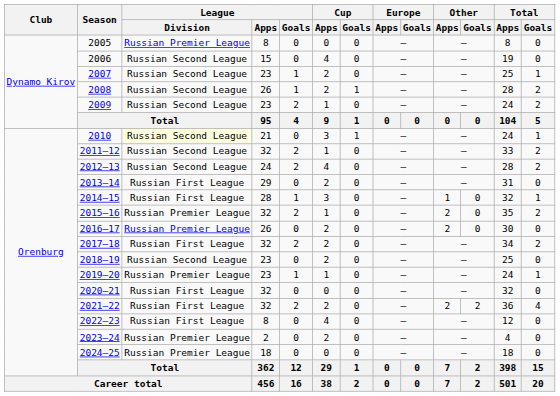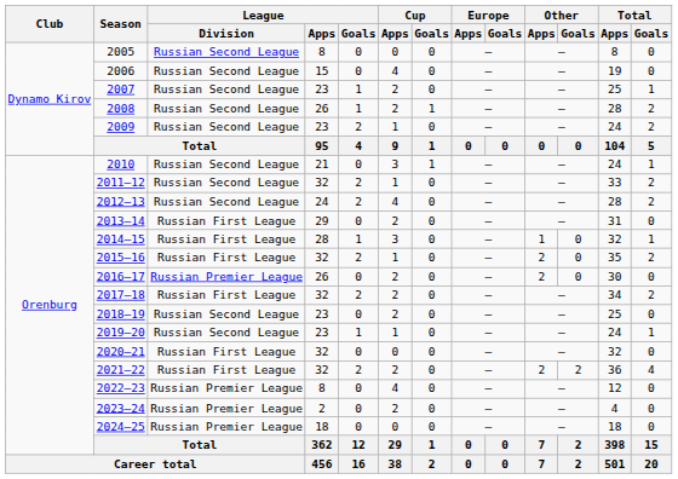2005 | League / Division: Russian Premier League -> Russian Second League
2010 | League / Division: lightyellow background -> no background
2015–16 | League / Division: Russian Premier League -> Russian First League
2019–20 | League / Division: Russian Premier League -> Russian Second League
2022–23 | League / Division: Russian First League -> Russian Premier League
